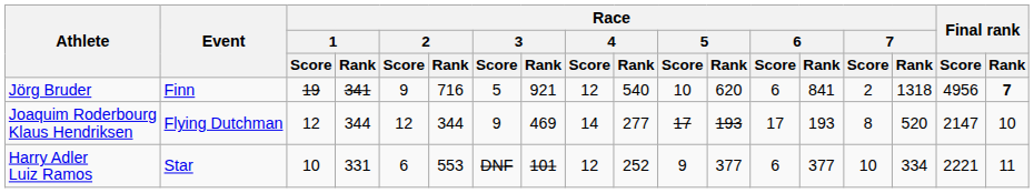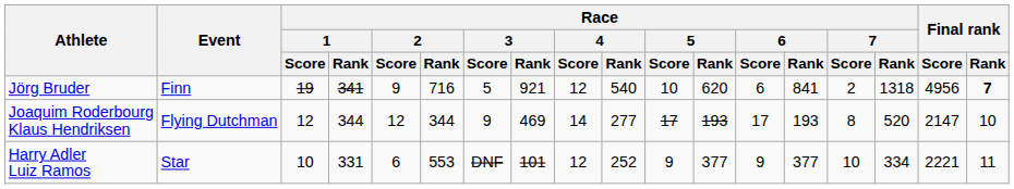Harry Adler Luiz Ramos | Race / 6 / Score: 6 -> 9
